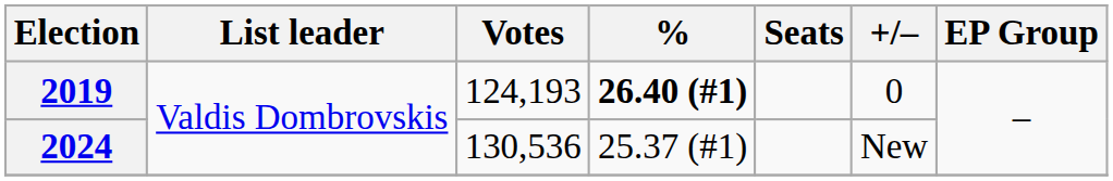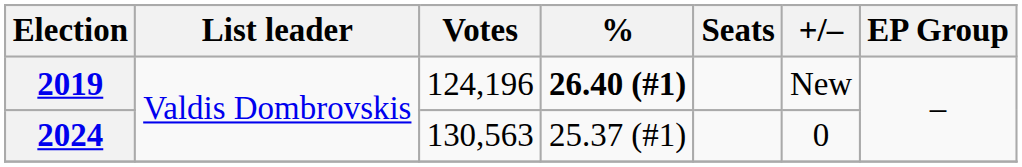2019 | Votes: 124,193 -> 124,196
2019 | +/–: 0 -> New
2024 | Votes: 130,536 -> 130,563
2024 | +/–: New -> 0
